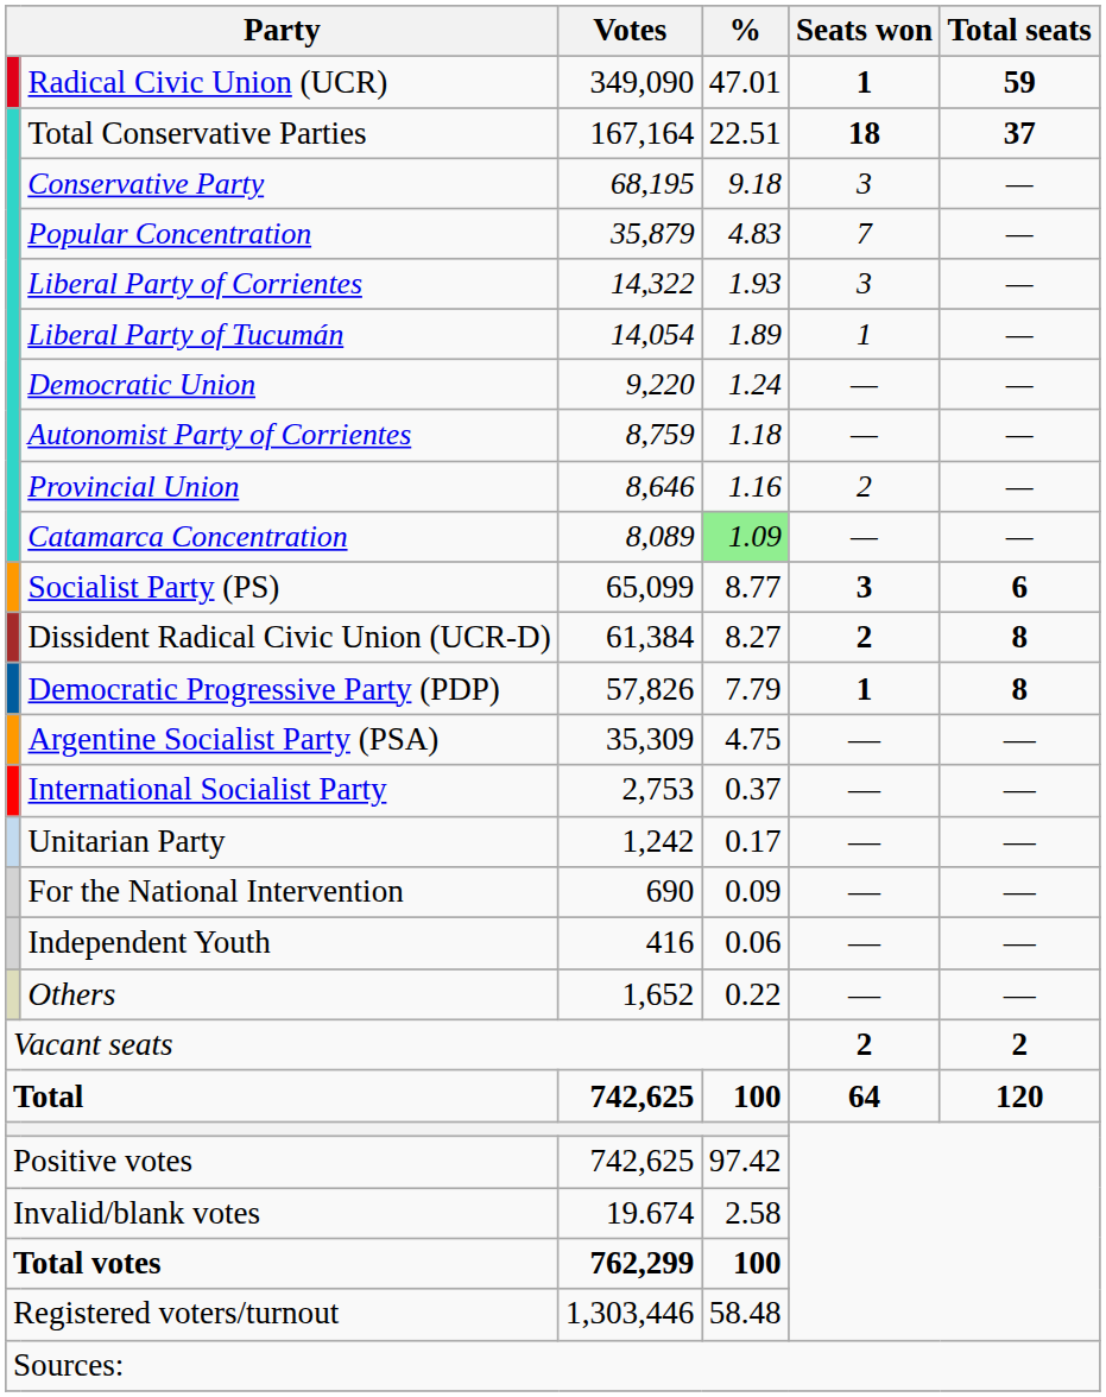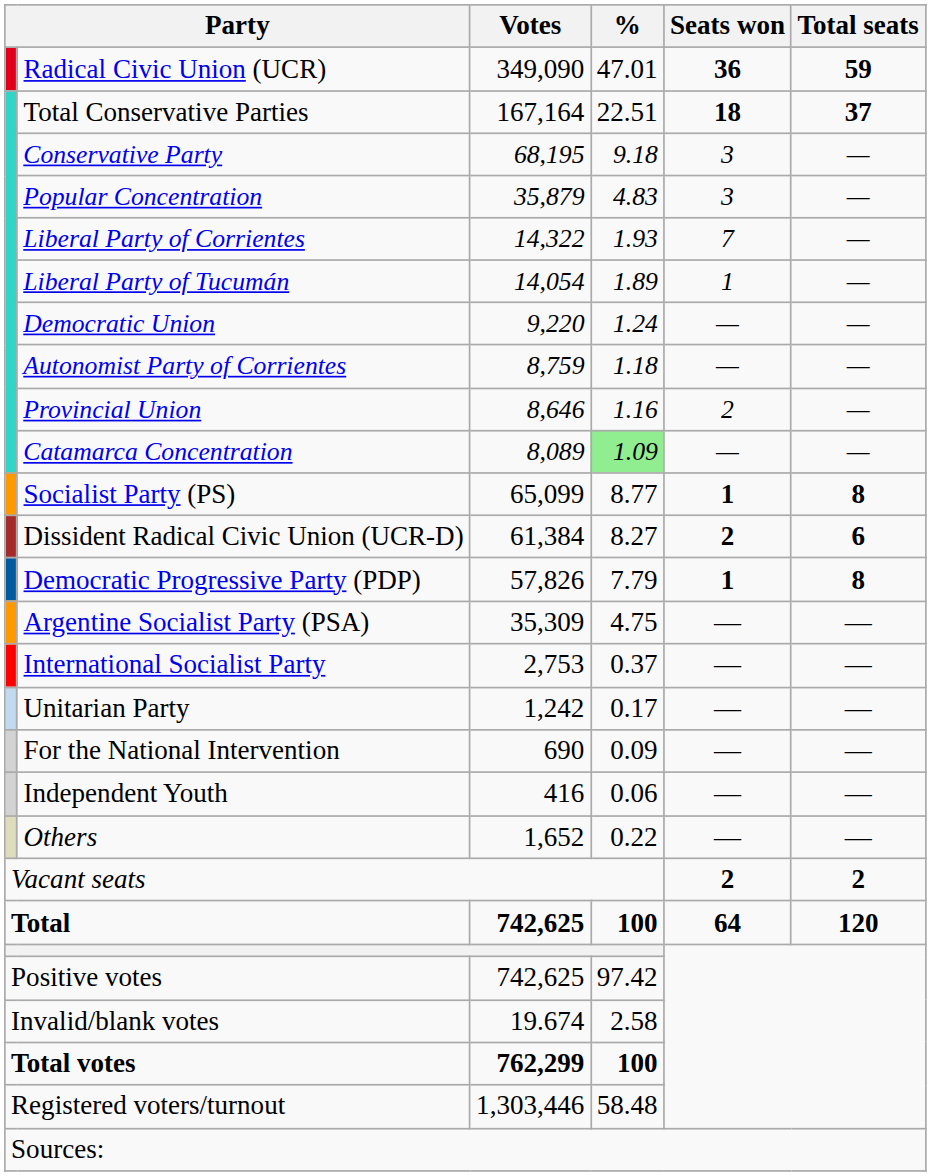Radical Civic Union (UCR) | Seats won: 1 -> 36
Popular Concentration | Seats won: 7 -> 3
Liberal Party of Corrientes | Seats won: 3 -> 7
Socialist Party (PS) | Seats won: 3 -> 1
Socialist Party (PS) | Total seats: 6 -> 8
Dissident Radical Civic Union (UCR-D) | Total seats: 8 -> 6
